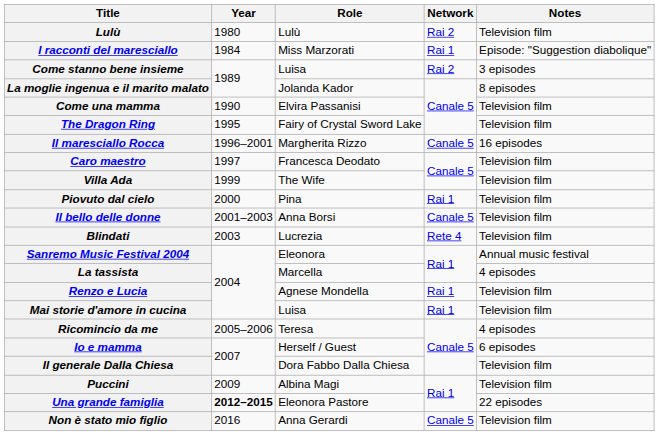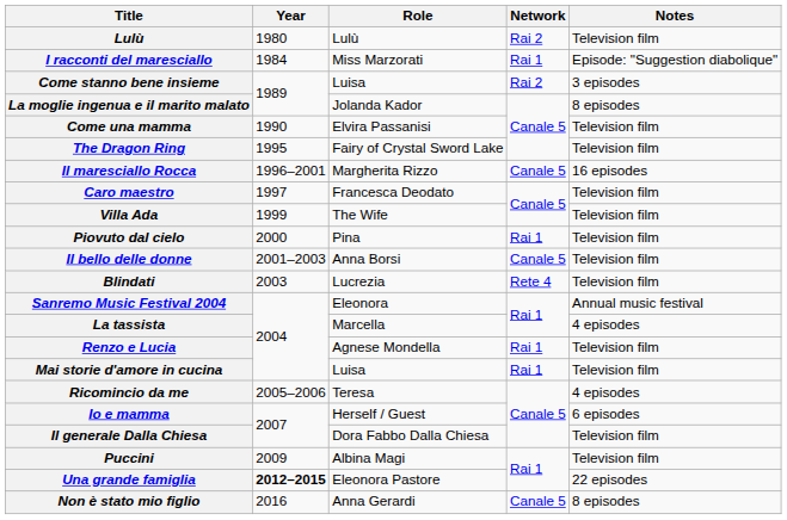Non è stato mio figlio | Notes: Television film -> 8 episodes
